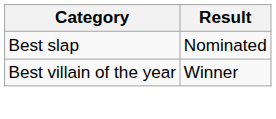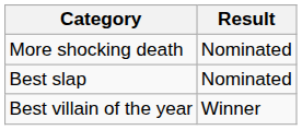+ row: More shocking death | Nominated
